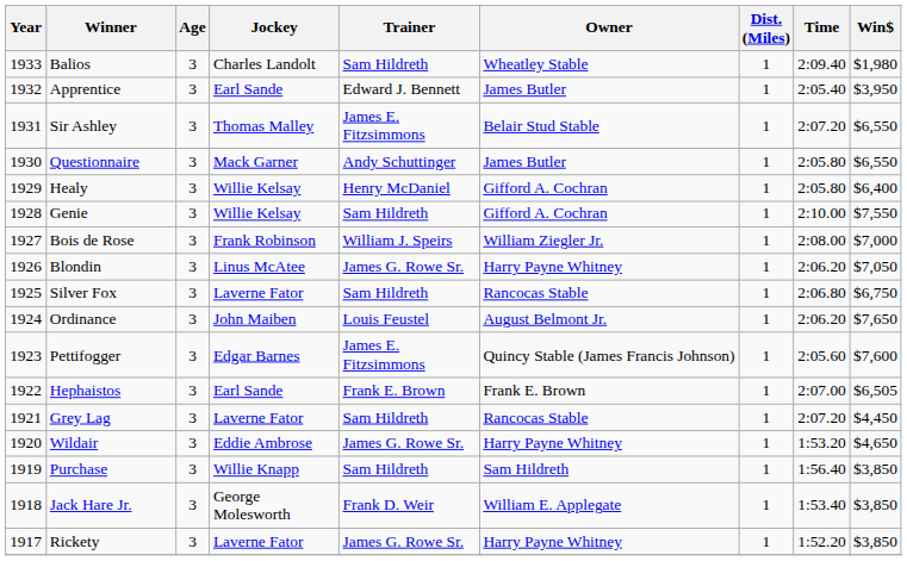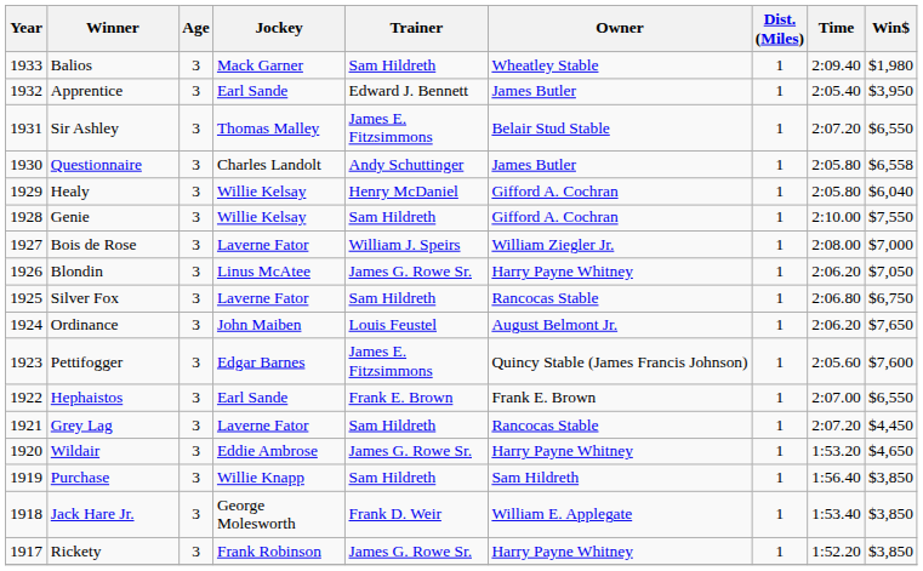Balios | Jockey: Charles Landolt -> Mack Garner
Questionnaire | Jockey: Mack Garner -> Charles Landolt
Questionnaire | Win$: $6,550 -> $6,558
Healy | Win$: $6,400 -> $6,040
Bois de Rose | Jockey: Frank Robinson -> Laverne Fator
Hephaistos | Win$: $6,505 -> $6,550
Rickety | Jockey: Laverne Fator -> Frank Robinson
